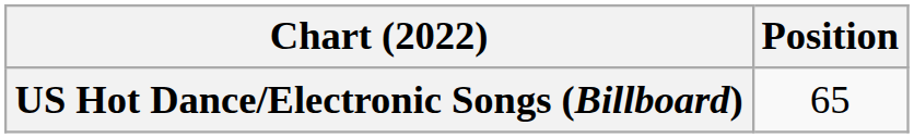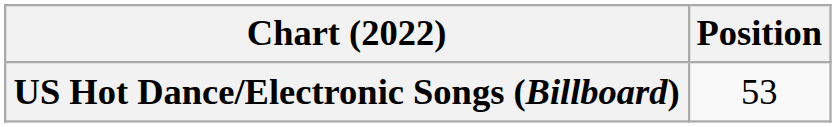US Hot Dance/Electronic Songs (Billboard) | Position: 65 -> 53
